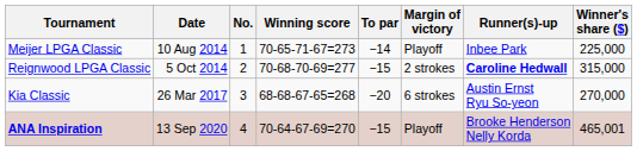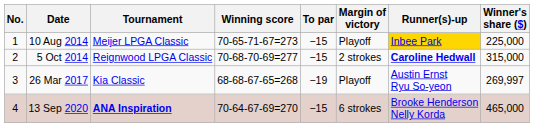columns swapped: No. <-> Tournament
10 Aug 2014 | To par: −14 -> −15
10 Aug 2014 | Runner(s)-up: no background -> gold background
26 Mar 2017 | To par: −20 -> −19
26 Mar 2017 | Margin of victory: 6 strokes -> Playoff
26 Mar 2017 | Winner's share ($): 270,000 -> 269,997
13 Sep 2020 | Margin of victory: Playoff -> 6 strokes
13 Sep 2020 | Winner's share ($): 465,001 -> 465,000
